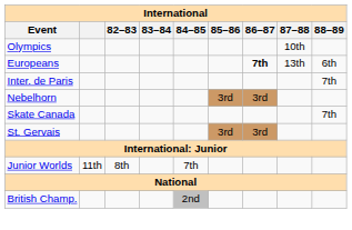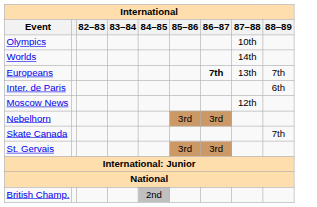+ row: Worlds | 14th
Europeans | 88–89: 6th -> 7th
Inter. de Paris | 88–89: 7th -> 6th
+ row: Moscow News | 12th
- row: Junior Worlds | 11th | 8th | 7th
